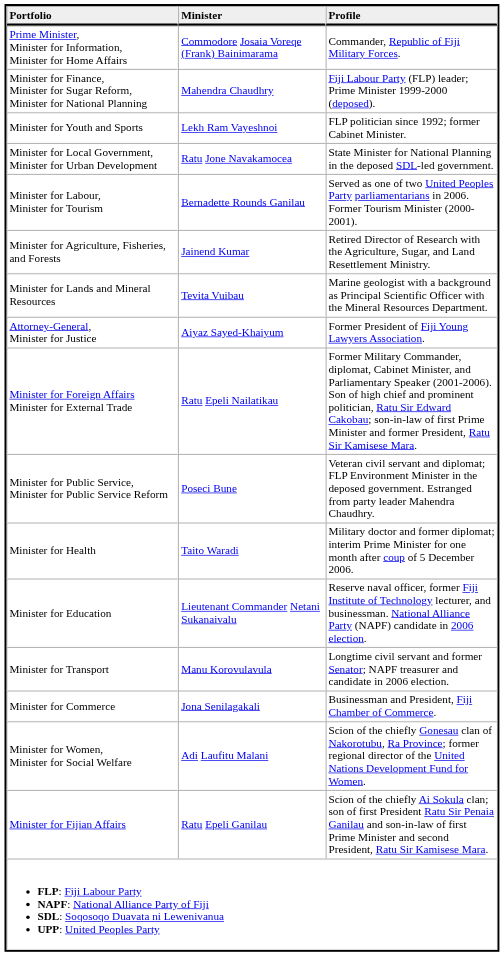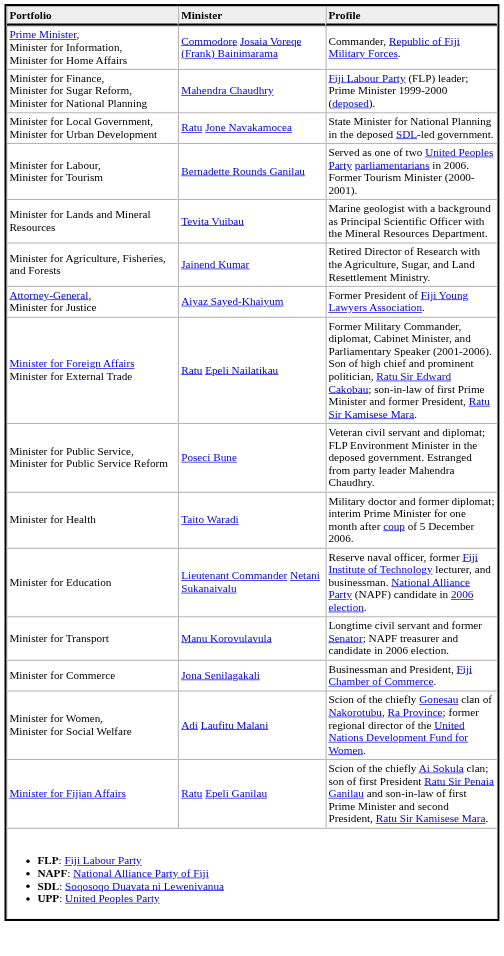- row: Minister for Youth and Sports | Lekh Ram Vayeshnoi | FLP politician since 1992; former Cabinet Minister.
rows swapped: Minister for Lands and Mineral Resources <-> Minister for Agriculture, Fisheries, and Forests
